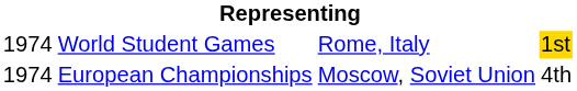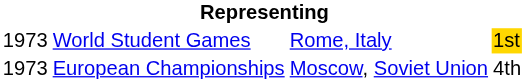World Student Games | column 1: 1974 -> 1973
European Championships | column 1: 1974 -> 1973
